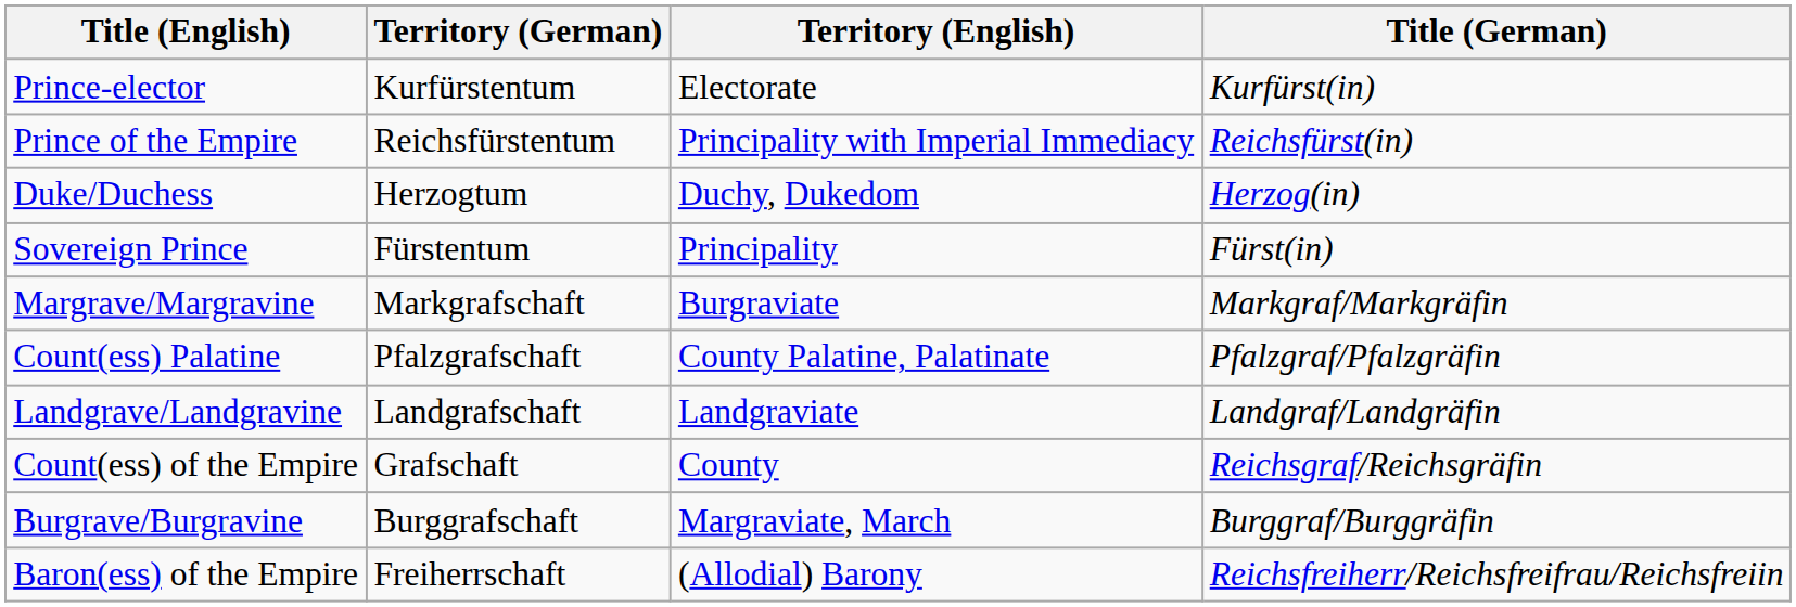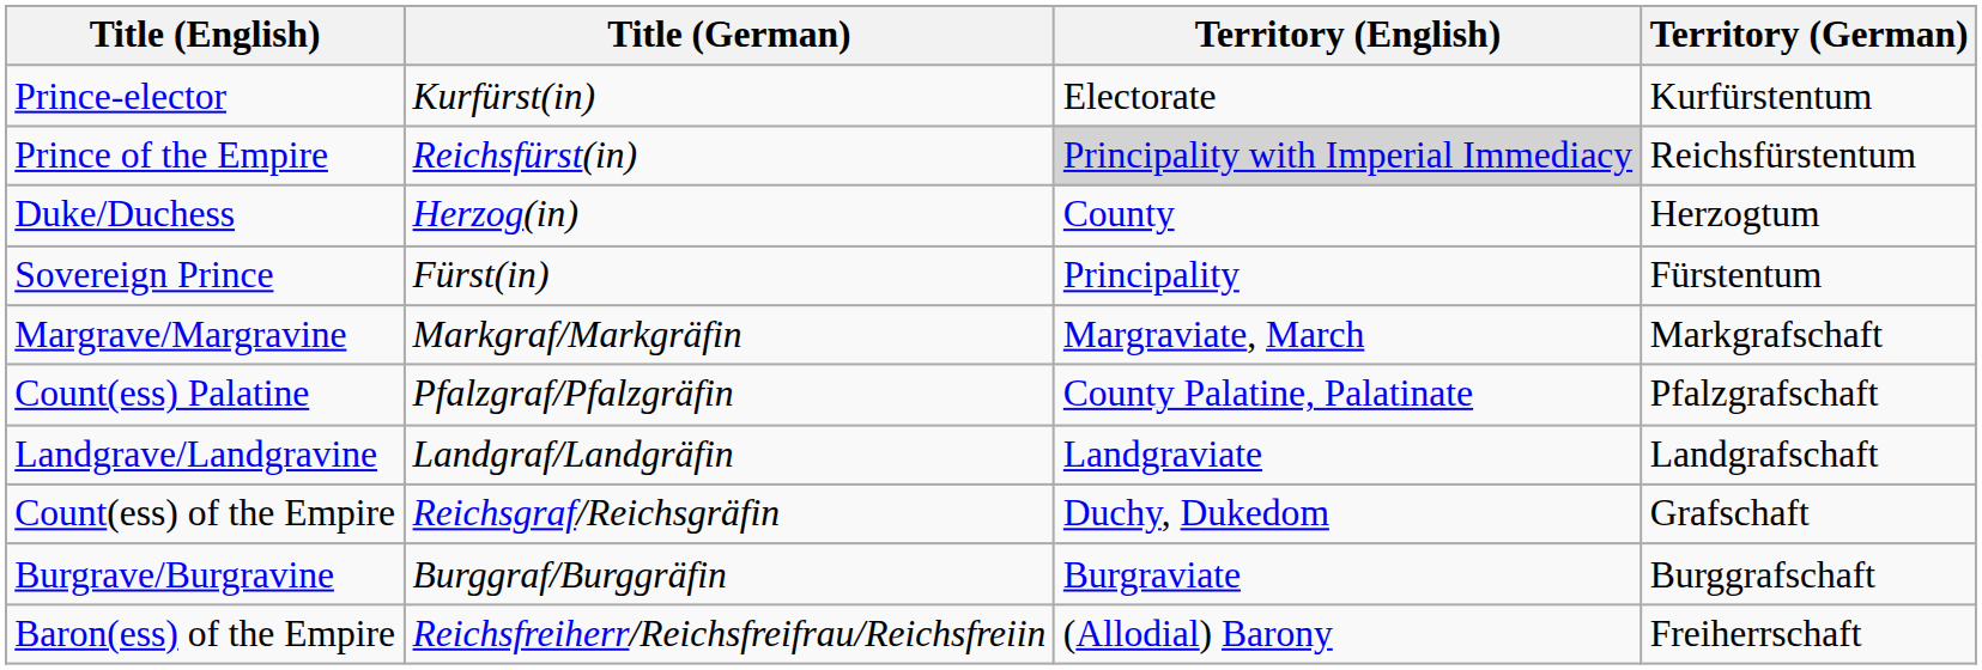columns swapped: Title (German) <-> Territory (German)
Prince of the Empire | Territory (English): no background -> lightgrey background
Duke/Duchess | Territory (English): Duchy, Dukedom -> County
Margrave/Margravine | Territory (English): Burgraviate -> Margraviate, March
Count(ess) of the Empire | Territory (English): County -> Duchy, Dukedom
Burgrave/Burgravine | Territory (English): Margraviate, March -> Burgraviate
